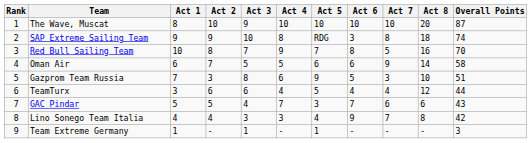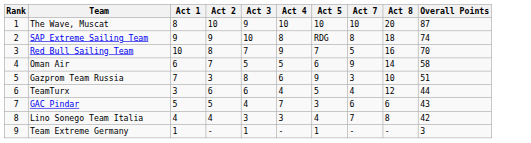- column: Act 6 | 10 | 3 | 8 | 6 | 5 | 4 | 7 | 9 | -
